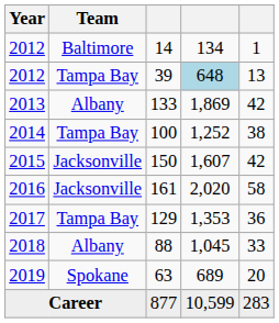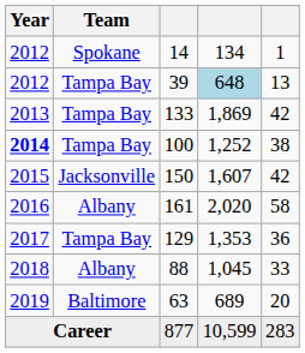14 | Team: Baltimore -> Spokane
133 | Team: Albany -> Tampa Bay
100 | Year: normal -> bold
161 | Team: Jacksonville -> Albany
63 | Team: Spokane -> Baltimore
